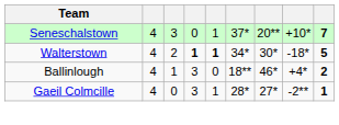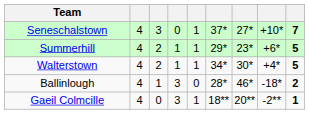Seneschalstown | column 7: 20** -> 27*
+ row: Summerhill | 4 | 2 | 1 | 1 | 29* | 23* | +6* | 5
Walterstown | column 4: bold -> normal
Walterstown | column 5: bold -> normal
Walterstown | column 8: -18* -> +4*
Ballinlough | column 6: 18** -> 28*
Ballinlough | column 8: +4* -> -18*
Gaeil Colmcille | column 6: 28* -> 18**
Gaeil Colmcille | column 7: 27* -> 20**
